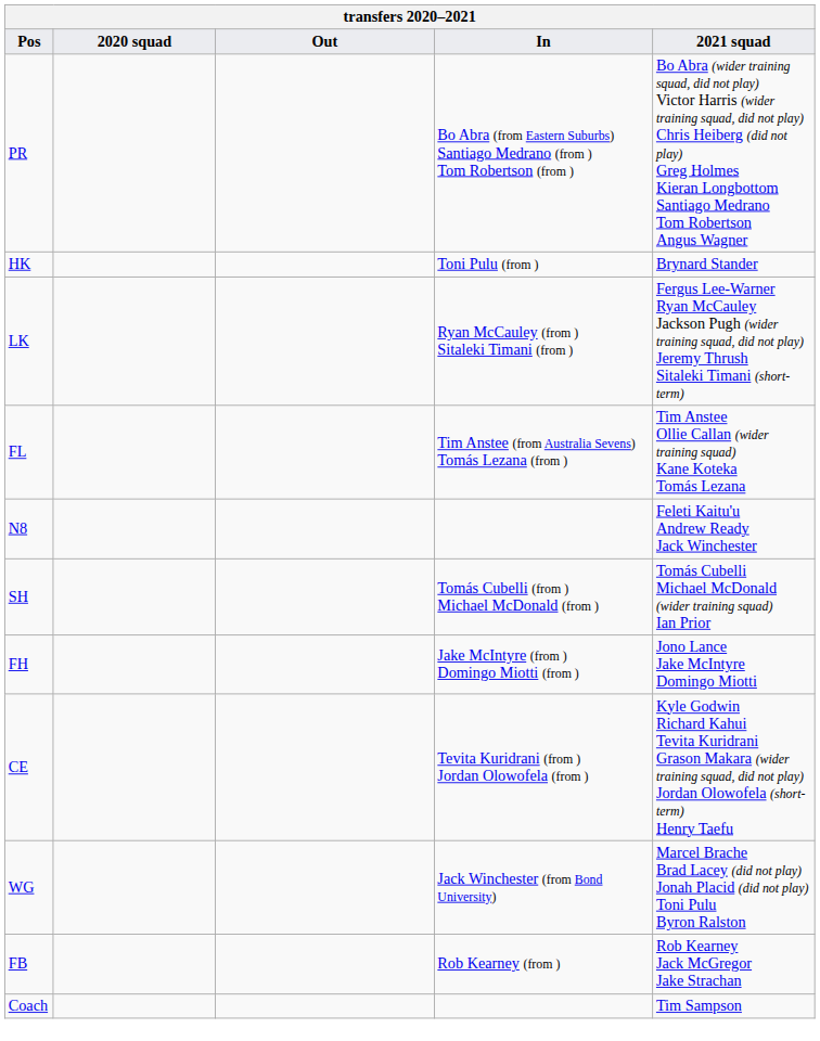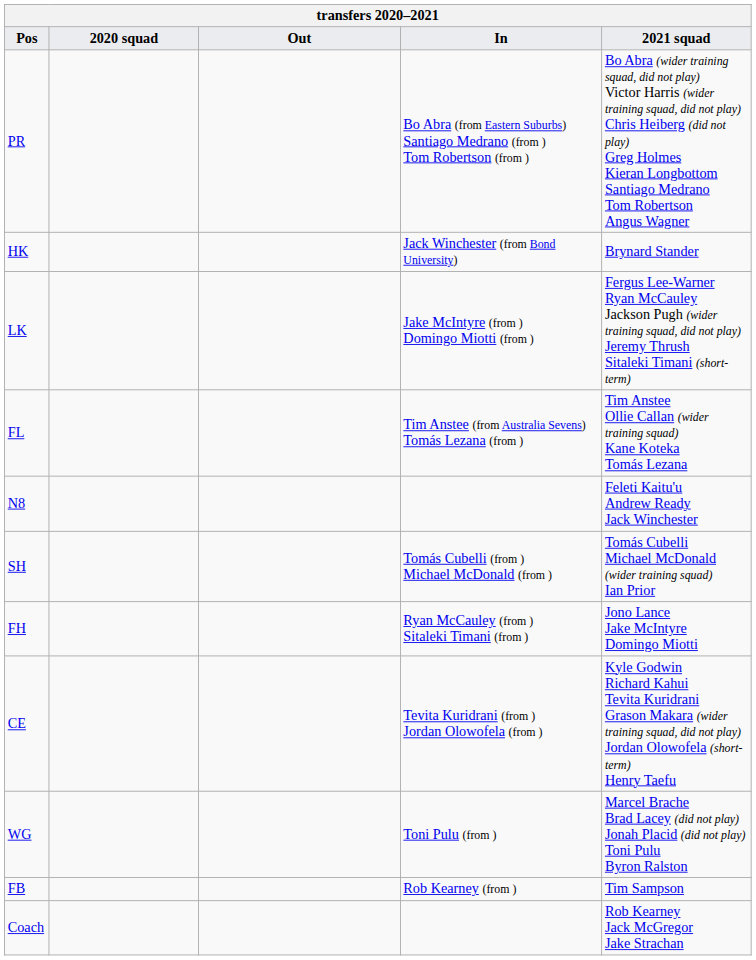HK | In: Toni Pulu (from ) -> Jack Winchester (from Bond University)
LK | In: Ryan McCauley (from ) Sitaleki Timani (from ) -> Jake McIntyre (from ) Domingo Miotti (from )
FH | In: Jake McIntyre (from ) Domingo Miotti (from ) -> Ryan McCauley (from ) Sitaleki Timani (from )
WG | In: Jack Winchester (from Bond University) -> Toni Pulu (from )
FB | 2021 squad: Rob Kearney Jack McGregor Jake Strachan -> Tim Sampson
Coach | 2021 squad: Tim Sampson -> Rob Kearney Jack McGregor Jake Strachan
